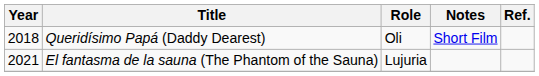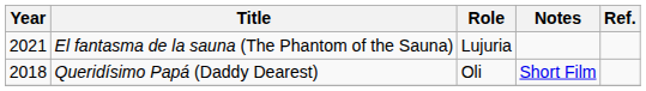rows swapped: Queridísimo Papá (Daddy Dearest) <-> El fantasma de la sauna (The Phantom of the Sauna)
